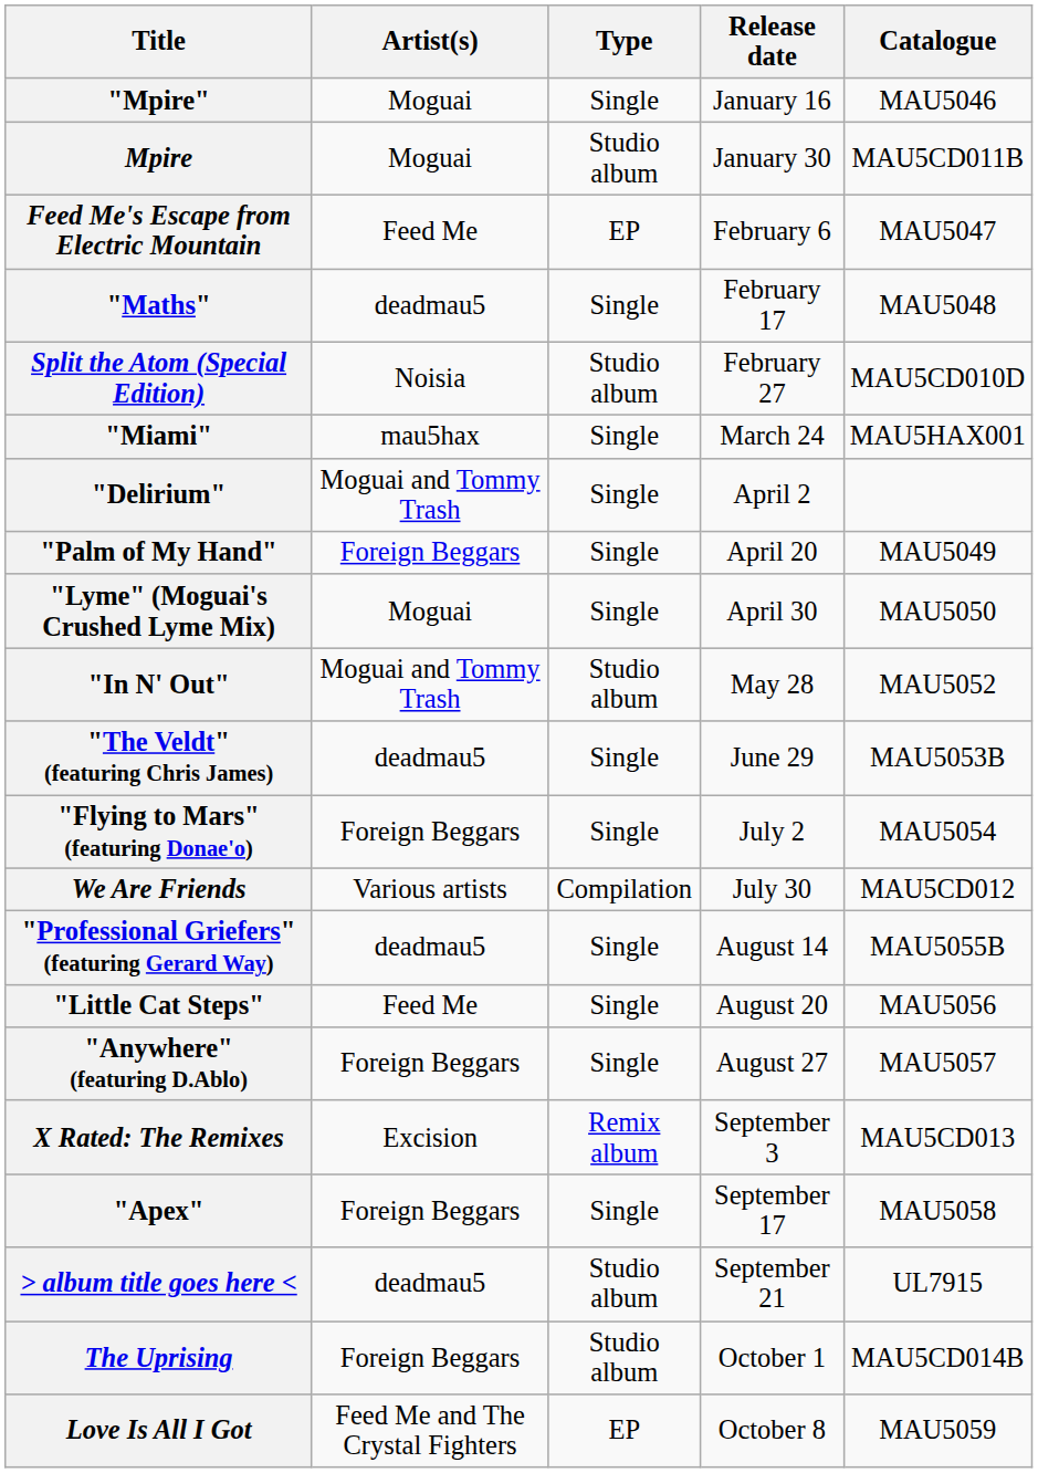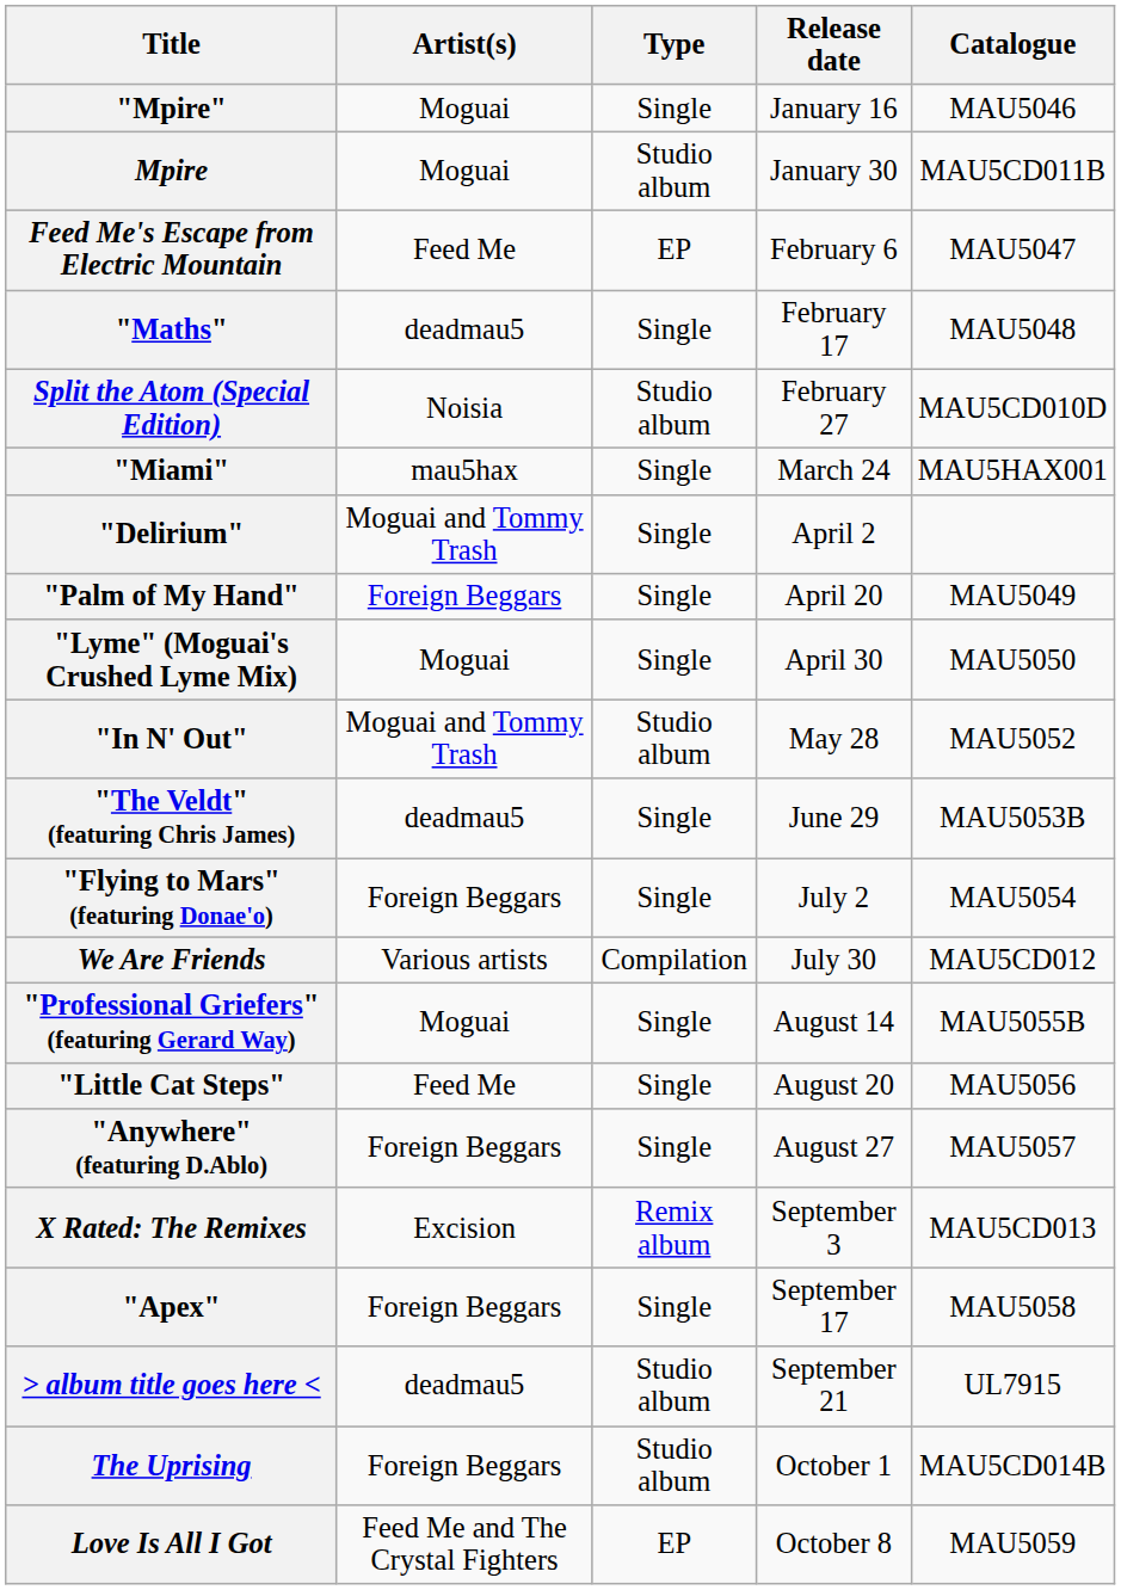"Professional Griefers" (featuring Gerard Way) | Artist(s): deadmau5 -> Moguai
